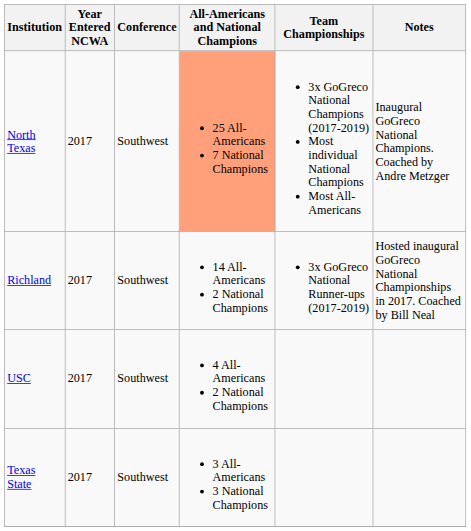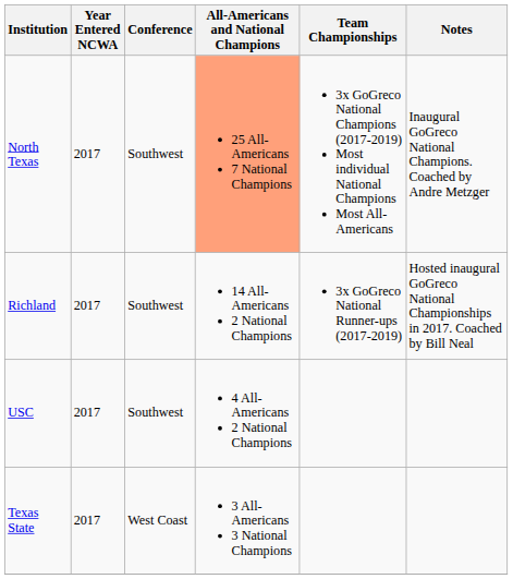Texas State | Conference: Southwest -> West Coast
